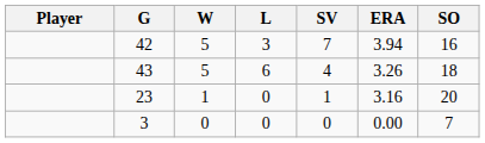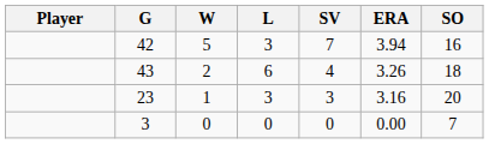43 | W: 5 -> 2
23 | L: 0 -> 3
23 | SV: 1 -> 3
